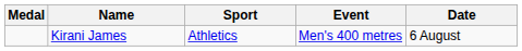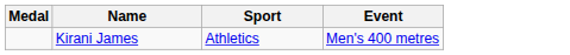- column: Date | 6 August
